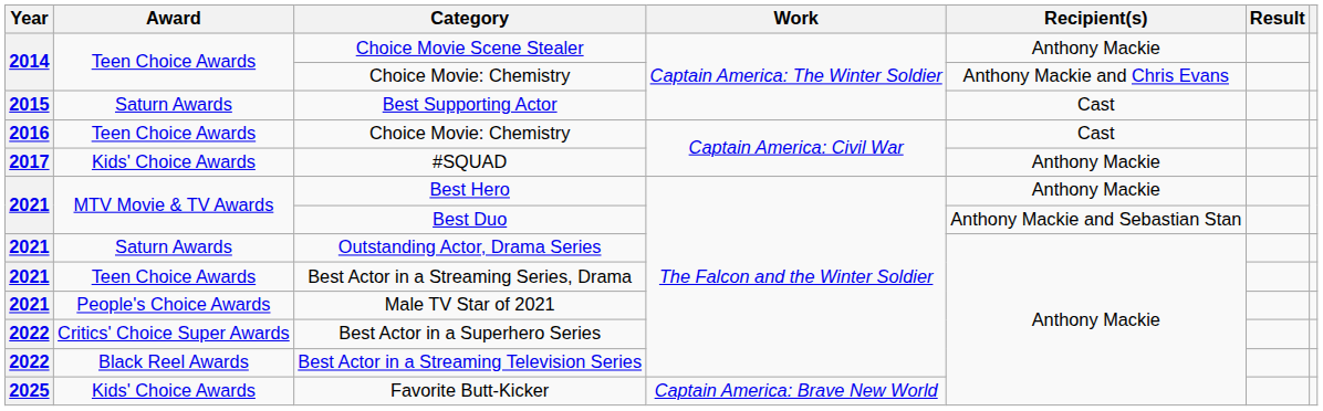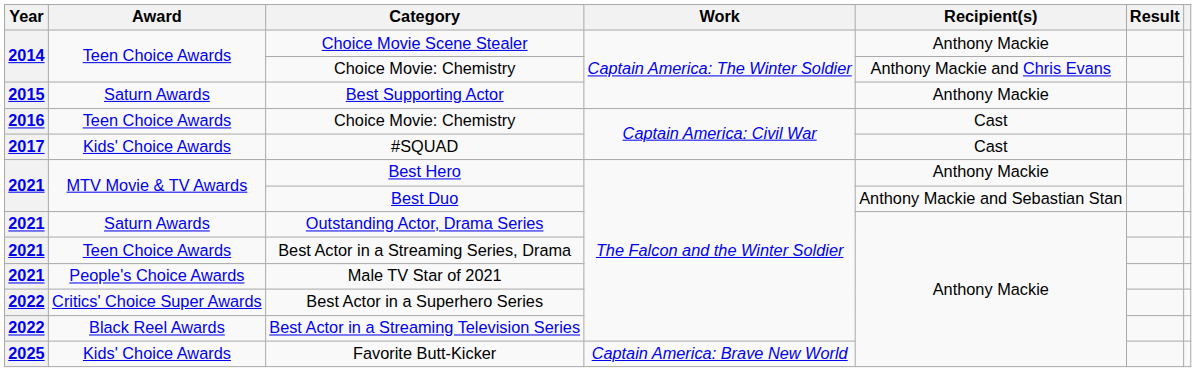Best Supporting Actor | Recipient(s): Cast -> Anthony Mackie
#SQUAD | Recipient(s): Anthony Mackie -> Cast
